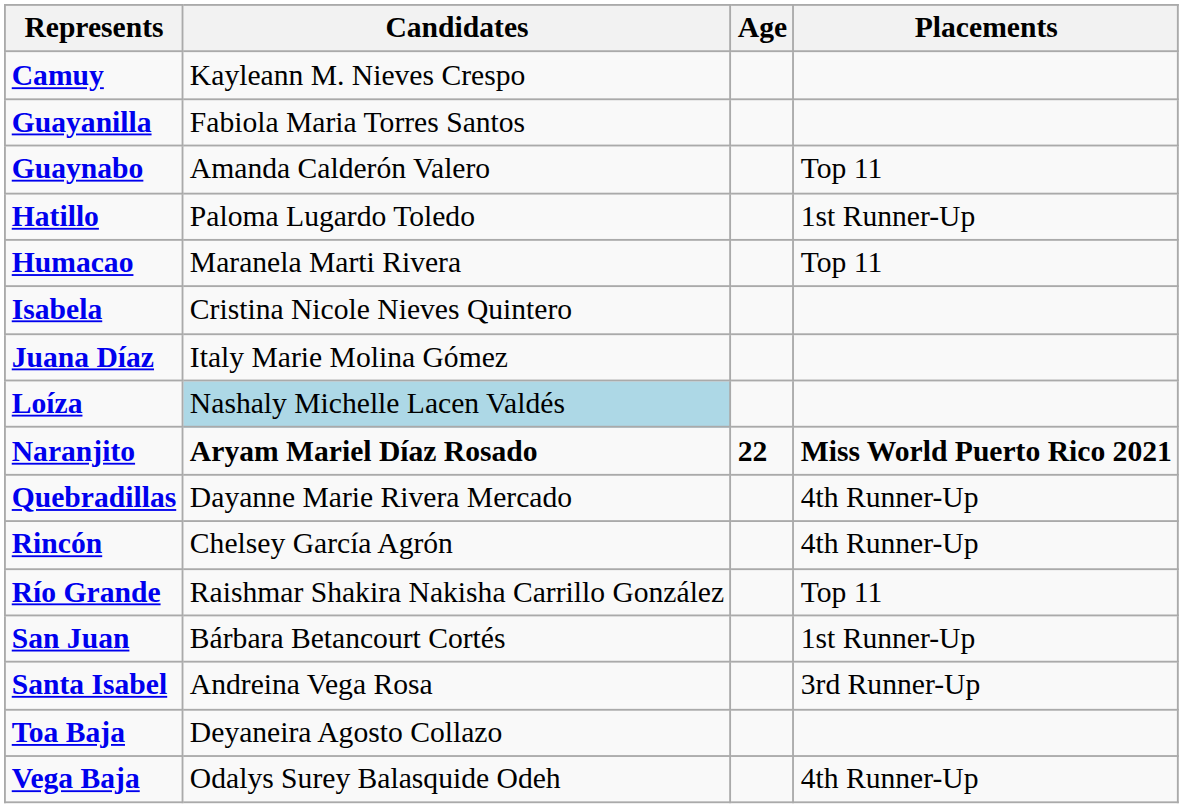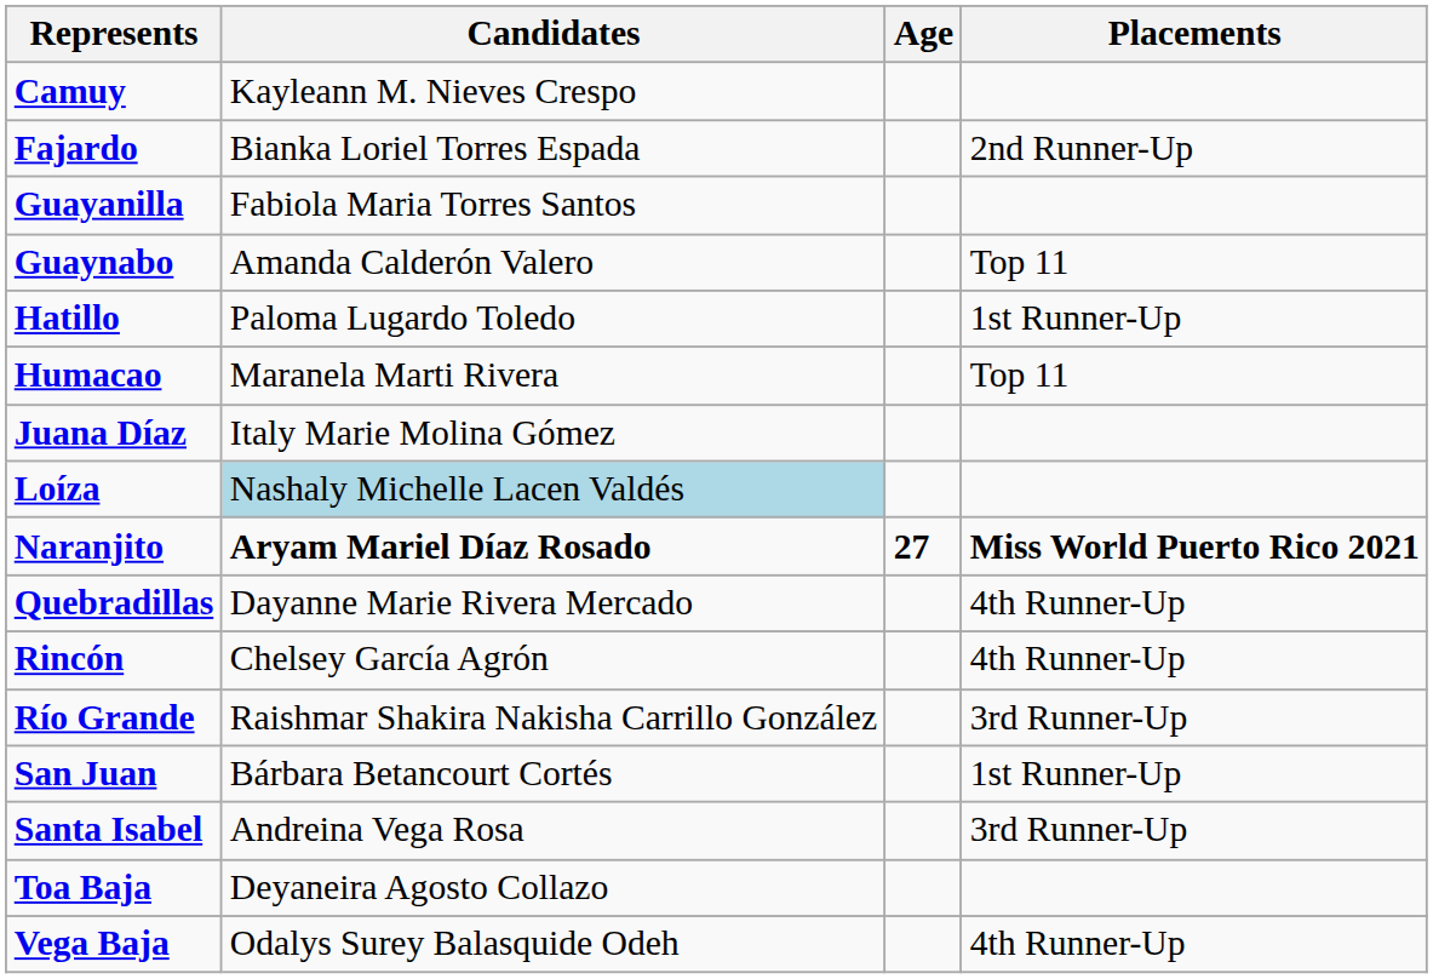+ row: Fajardo | Bianka Loriel Torres Espada | 2nd Runner-Up
- row: Isabela | Cristina Nicole Nieves Quintero
Naranjito | Age: 22 -> 27
Río Grande | Placements: Top 11 -> 3rd Runner-Up
